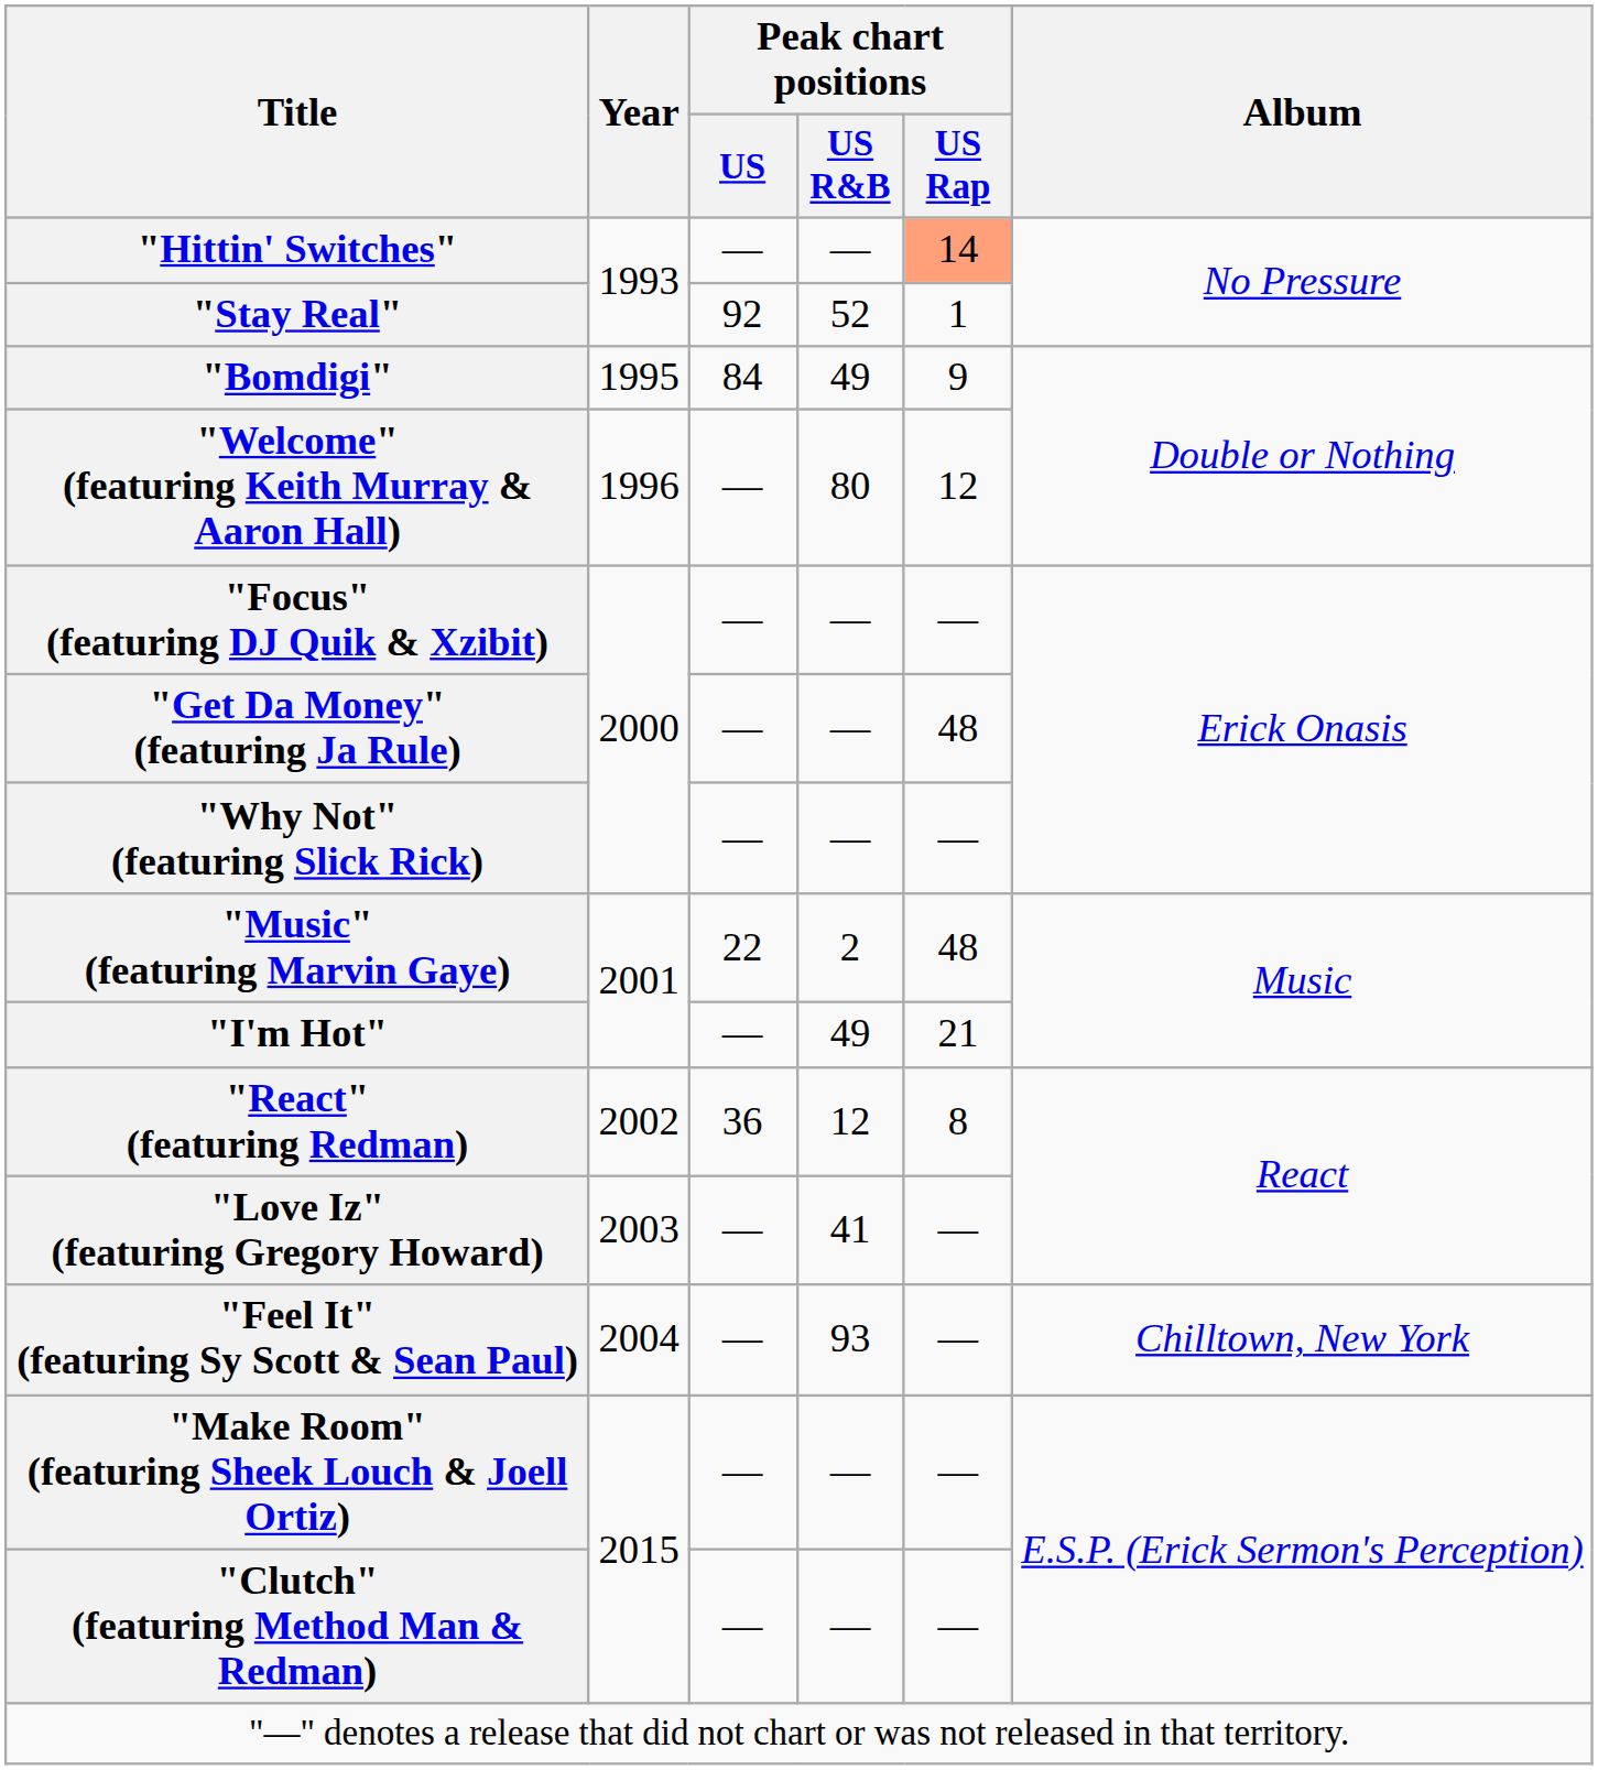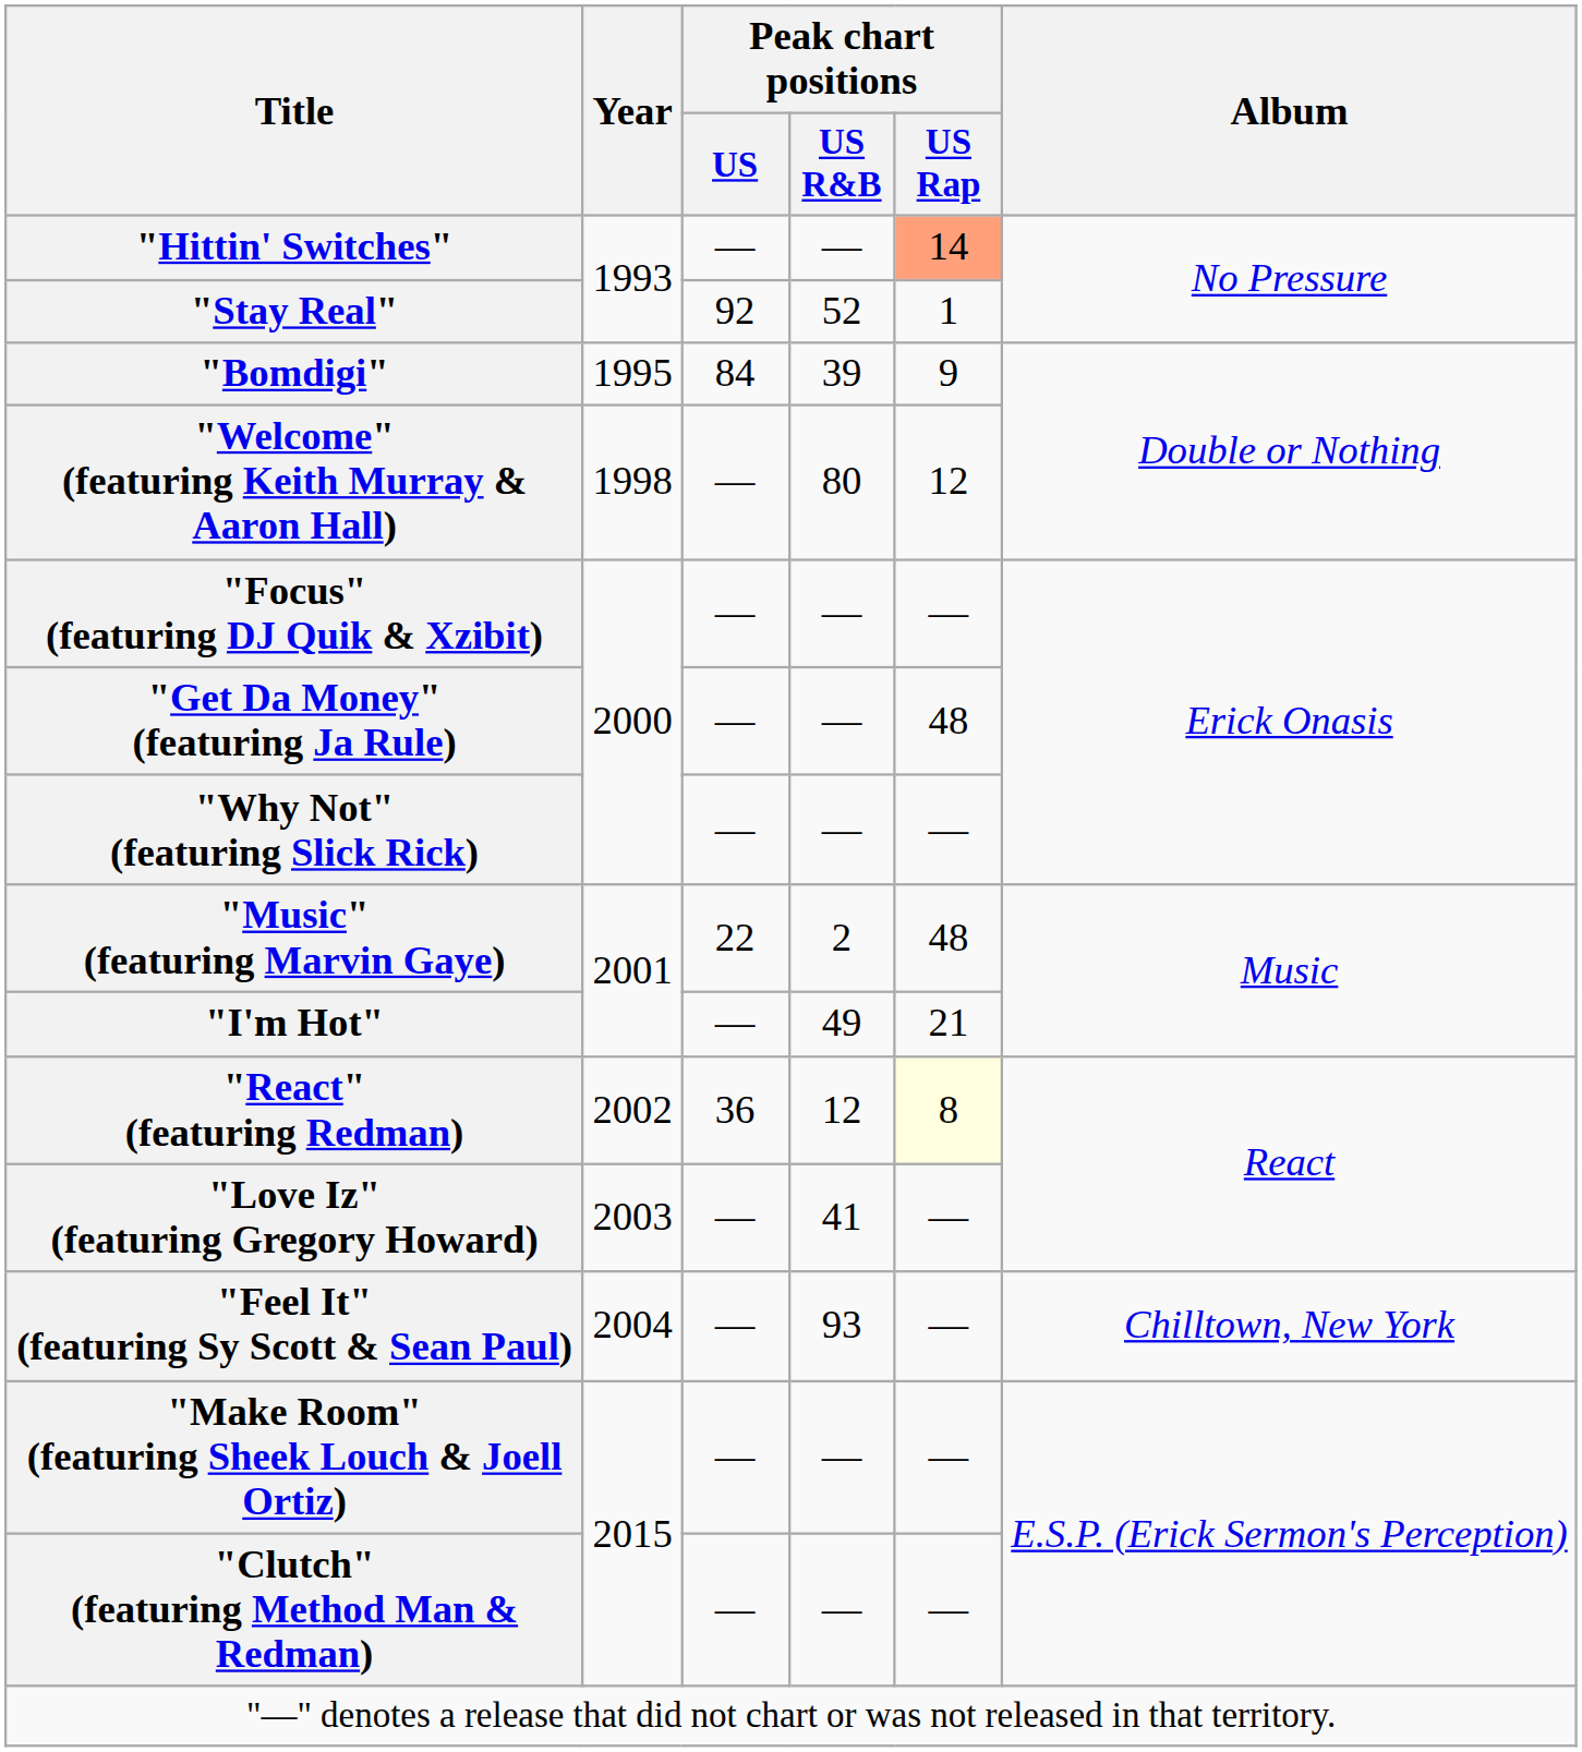"Bomdigi" | Peak chart positions / US R&B: 49 -> 39
"Welcome" (featuring Keith Murray & Aaron Hall) | Year: 1996 -> 1998
"React" (featuring Redman) | Peak chart positions / US Rap: no background -> lightyellow background
